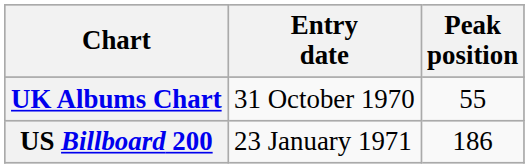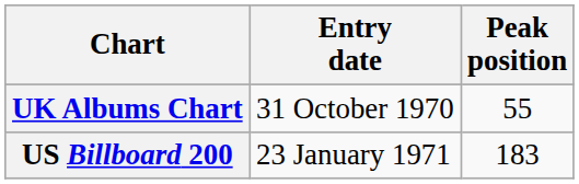US Billboard 200 | Peak position: 186 -> 183
